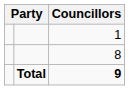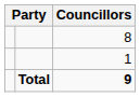rows swapped: 8 <-> 1
